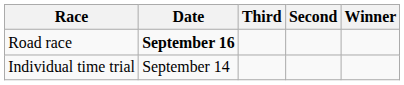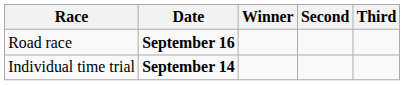columns swapped: Winner <-> Third
Individual time trial | Date: normal -> bold
